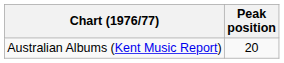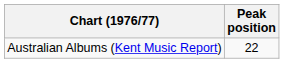Australian Albums (Kent Music Report) | Peak position: 20 -> 22
